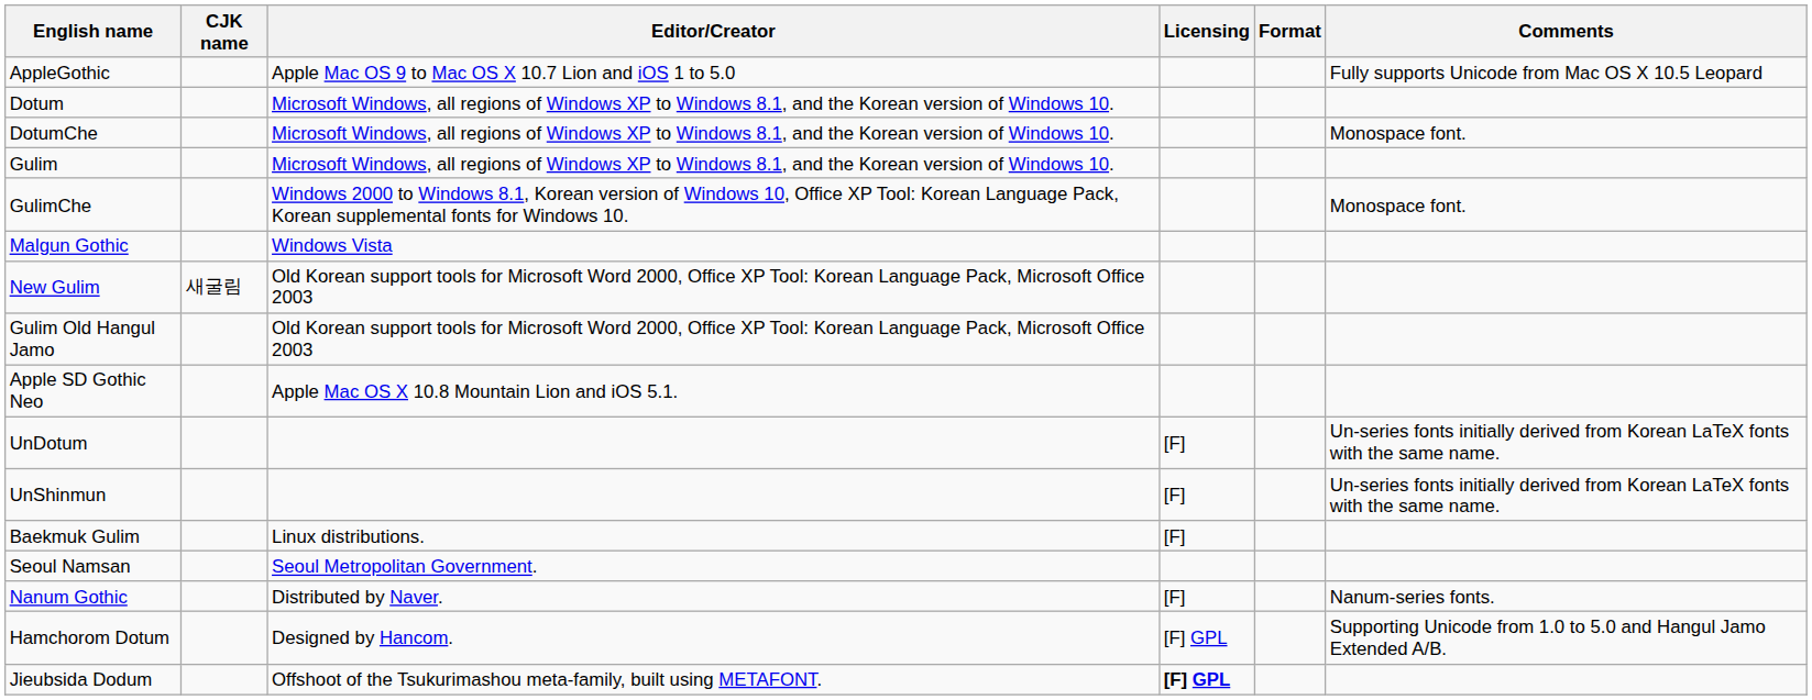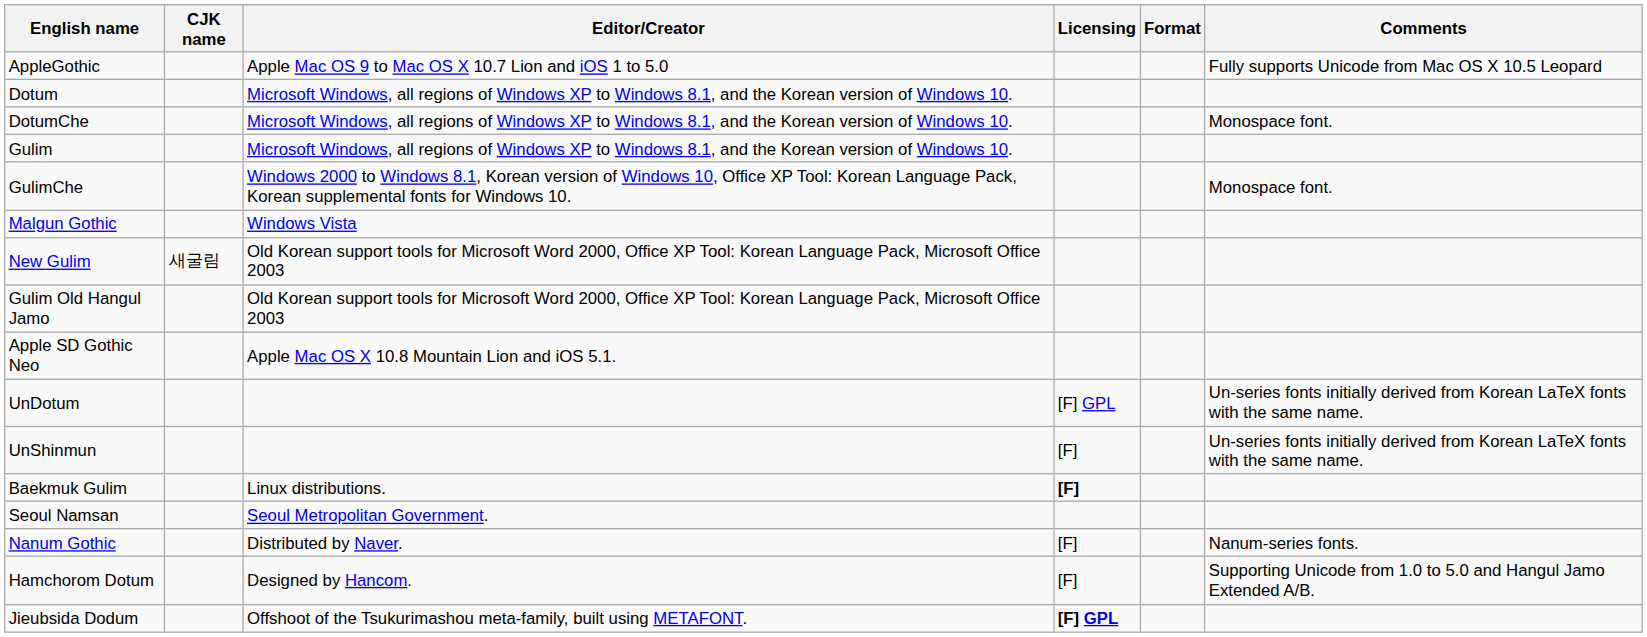UnDotum | Licensing: [F] -> [F] GPL
Baekmuk Gulim | Licensing: normal -> bold
Hamchorom Dotum | Licensing: [F] GPL -> [F]
